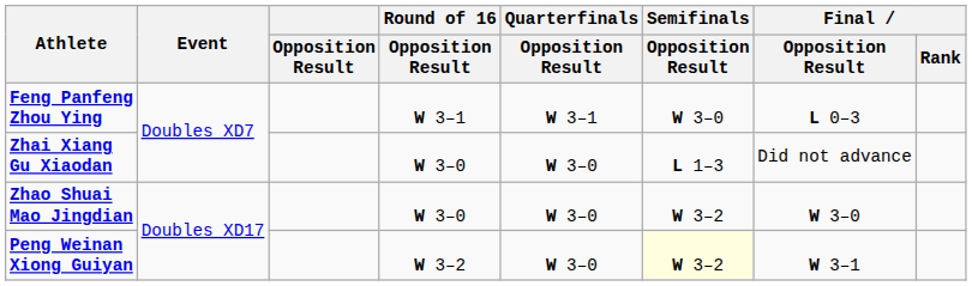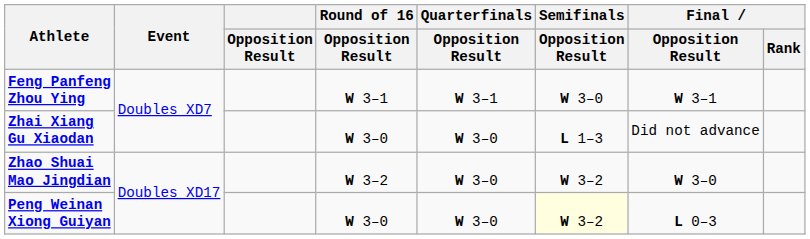Feng Panfeng Zhou Ying | Final / Opposition Result: L 0–3 -> W 3–1
Zhao Shuai Mao Jingdian | Round of 16 / Opposition Result: W 3–0 -> W 3–2
Peng Weinan Xiong Guiyan | Round of 16 / Opposition Result: W 3–2 -> W 3–0
Peng Weinan Xiong Guiyan | Final / Opposition Result: W 3–1 -> L 0–3
